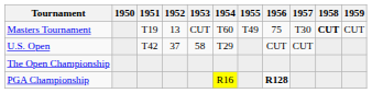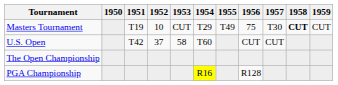Masters Tournament | 1952: 13 -> 10
Masters Tournament | 1954: T60 -> T29
U.S. Open | 1954: T29 -> T60
PGA Championship | 1956: bold -> normal
